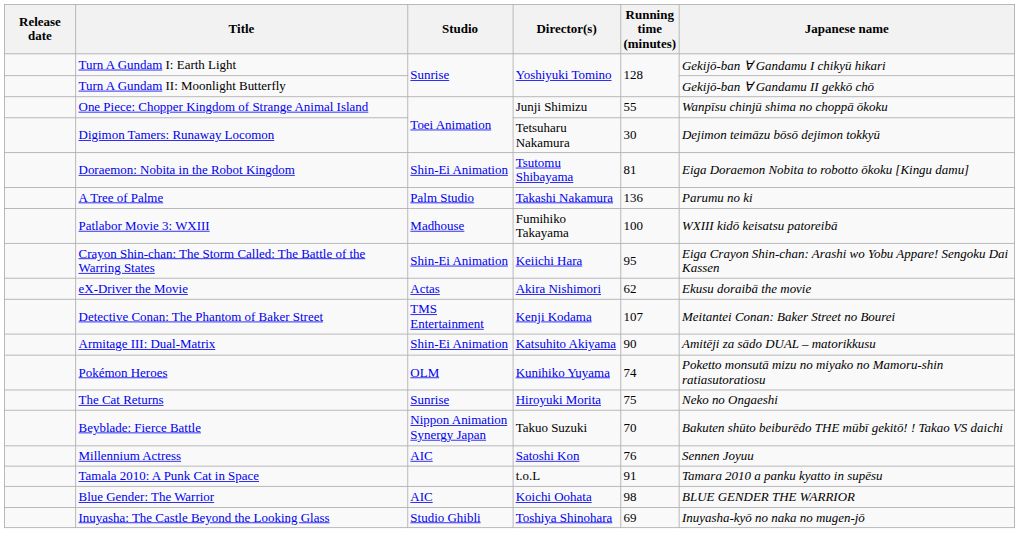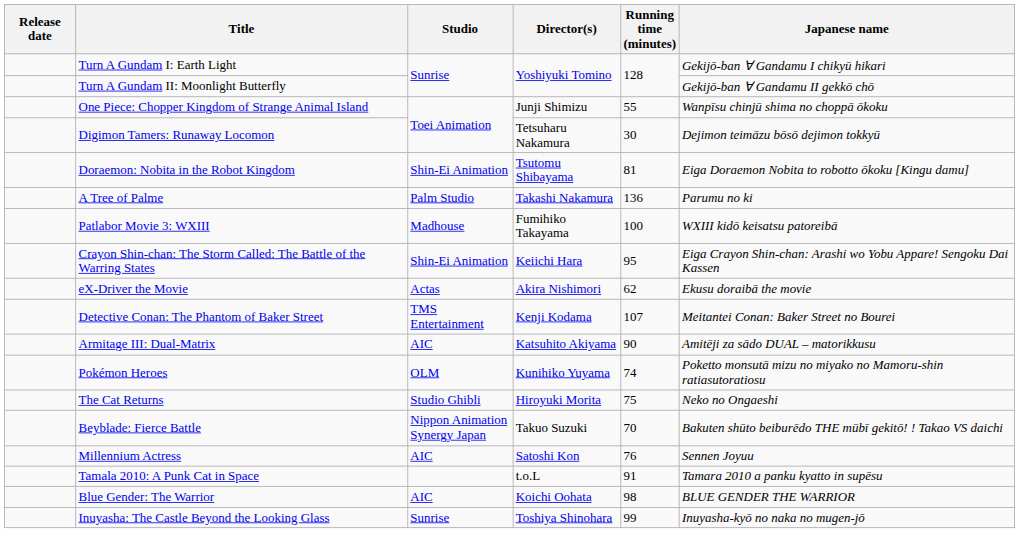Armitage III: Dual-Matrix | Studio: Shin-Ei Animation -> AIC
The Cat Returns | Studio: Sunrise -> Studio Ghibli
Inuyasha: The Castle Beyond the Looking Glass | Studio: Studio Ghibli -> Sunrise
Inuyasha: The Castle Beyond the Looking Glass | Running time (minutes): 69 -> 99
